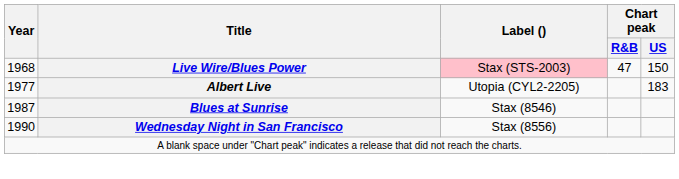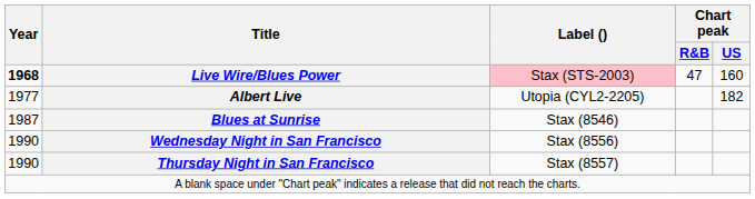Live Wire/Blues Power | Year: normal -> bold
Live Wire/Blues Power | Chart peak / US: 150 -> 160
Albert Live | Chart peak / US: 183 -> 182
+ row: 1990 | Thursday Night in San Francisco | Stax (8557)
